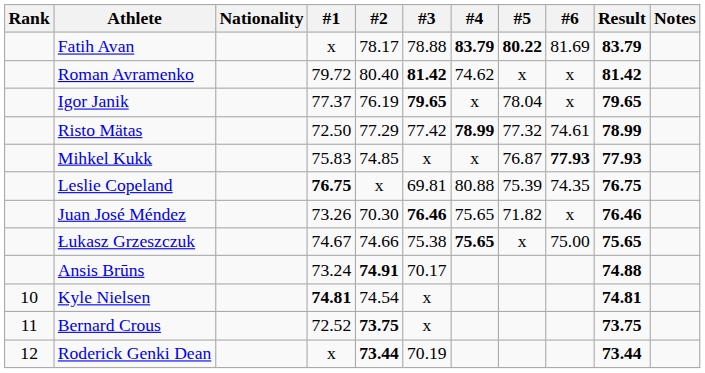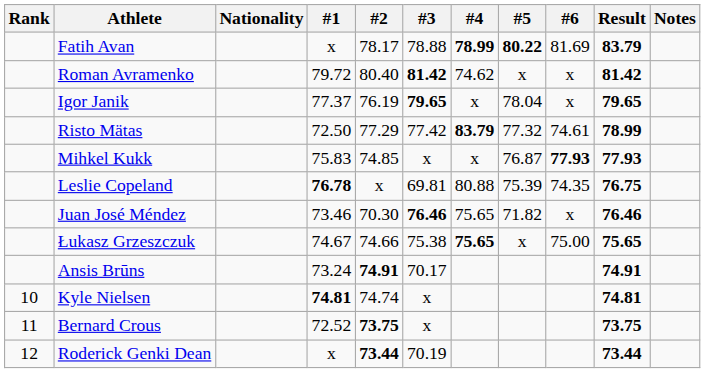Fatih Avan | #4: 83.79 -> 78.99
Risto Mätas | #4: 78.99 -> 83.79
Leslie Copeland | #1: 76.75 -> 76.78
Juan José Méndez | #1: 73.26 -> 73.46
Ansis Brūns | Result: 74.88 -> 74.91
Kyle Nielsen | #2: 74.54 -> 74.74
